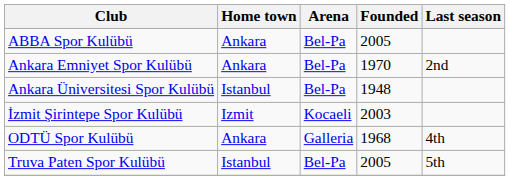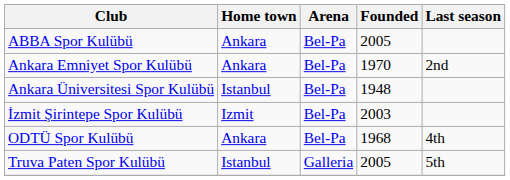İzmit Şirintepe Spor Kulübü | Arena: Kocaeli -> Bel-Pa
ODTÜ Spor Kulübü | Arena: Galleria -> Bel-Pa
Truva Paten Spor Kulübü | Arena: Bel-Pa -> Galleria
